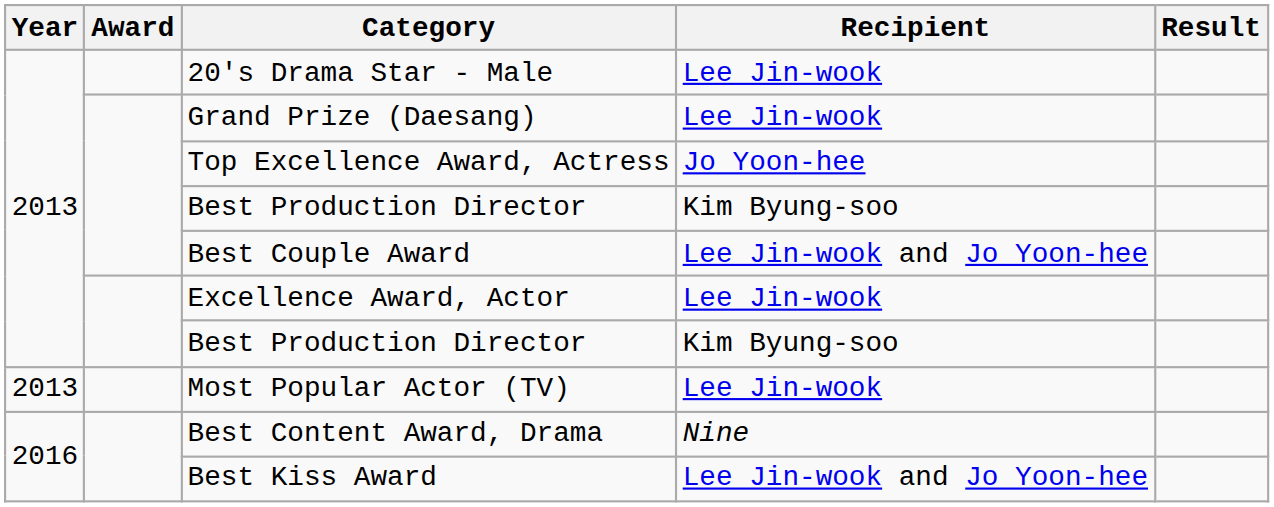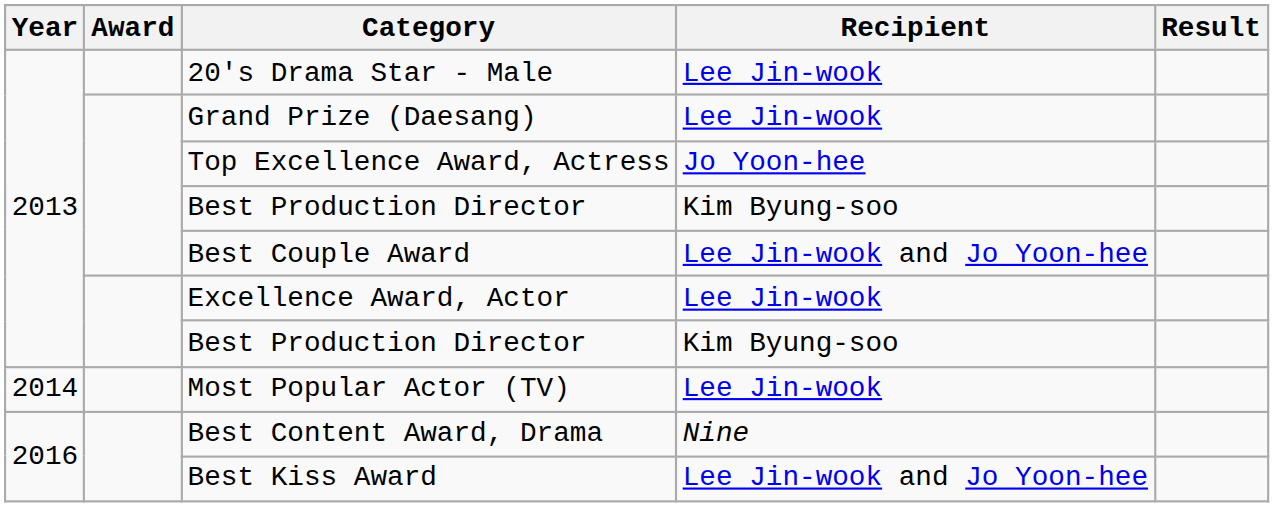Most Popular Actor (TV) | Year: 2013 -> 2014
